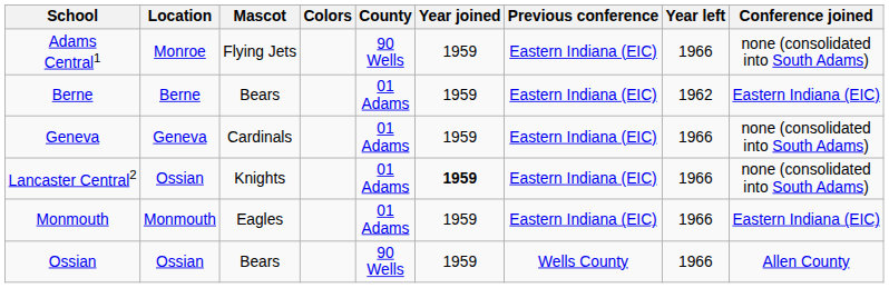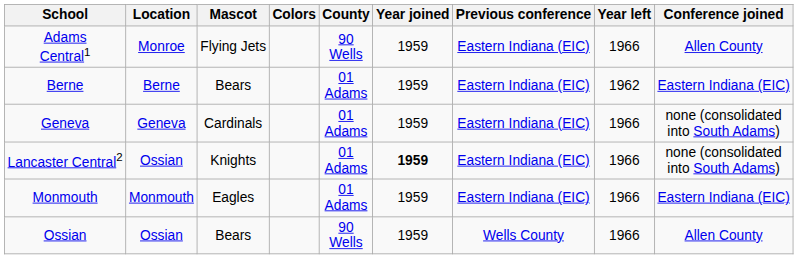Adams Central1 | Conference joined: none (consolidated into South Adams) -> Allen County
